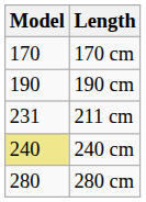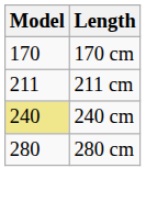- row: 190 | 190 cm
211 cm | Model: 231 -> 211
